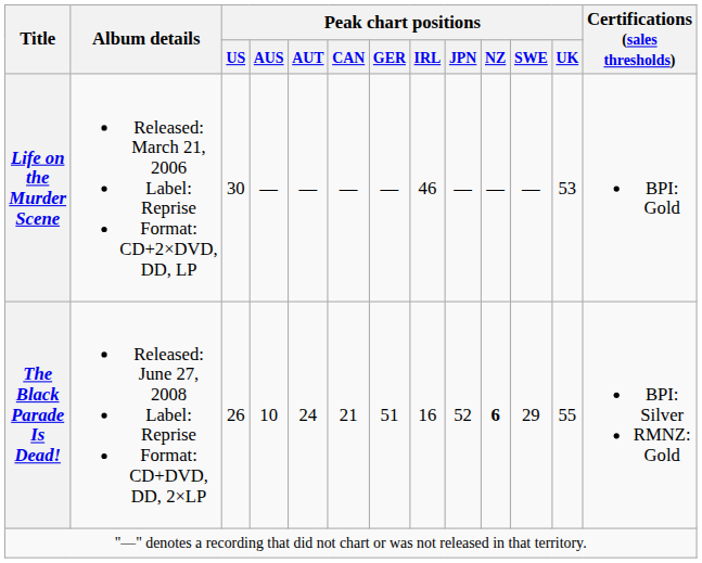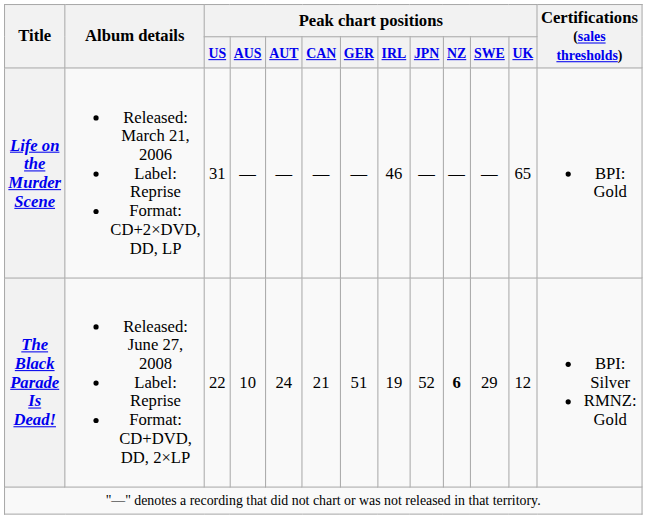Life on the Murder Scene | Peak chart positions / US: 30 -> 31
Life on the Murder Scene | Peak chart positions / UK: 53 -> 65
The Black Parade Is Dead! | Peak chart positions / US: 26 -> 22
The Black Parade Is Dead! | Peak chart positions / IRL: 16 -> 19
The Black Parade Is Dead! | Peak chart positions / UK: 55 -> 12
